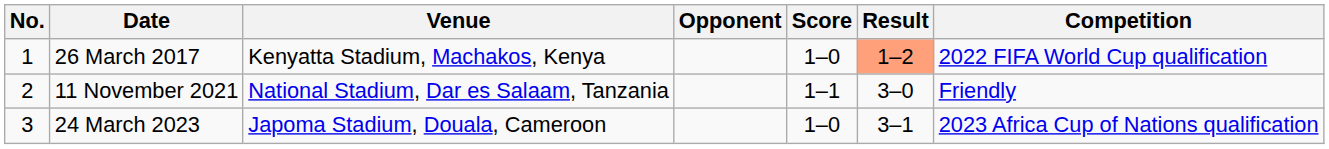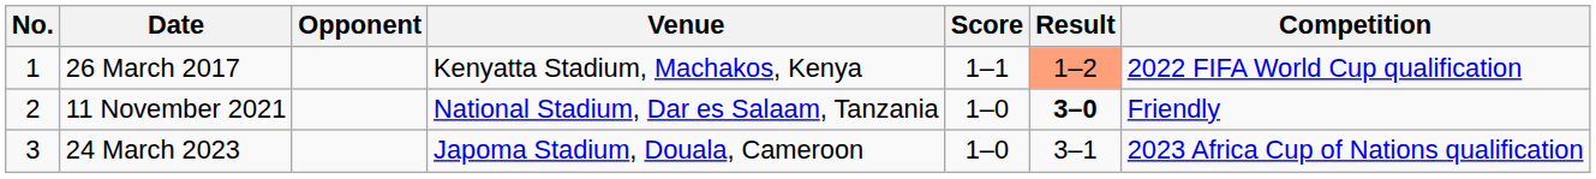columns swapped: Venue <-> Opponent
26 March 2017 | Score: 1–0 -> 1–1
11 November 2021 | Score: 1–1 -> 1–0
11 November 2021 | Result: normal -> bold
